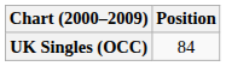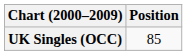UK Singles (OCC) | Position: 84 -> 85
